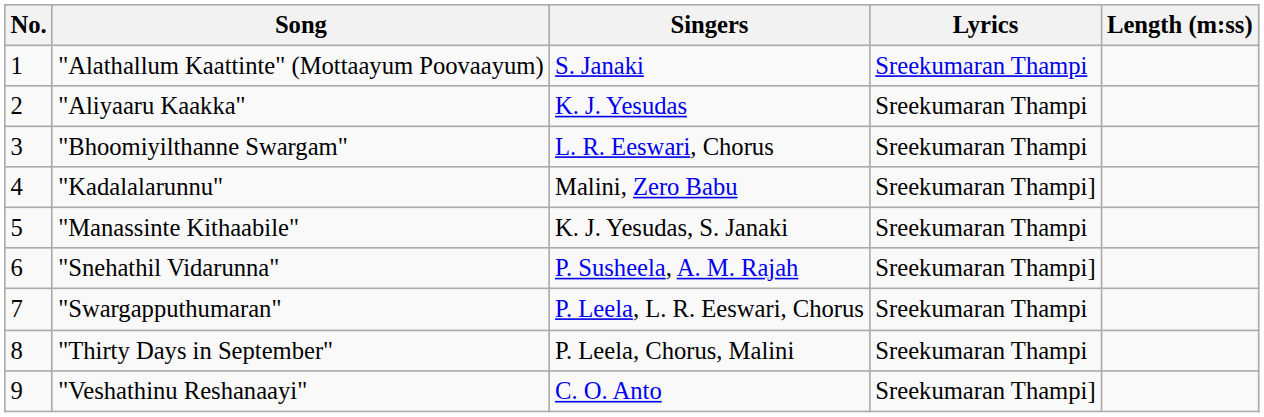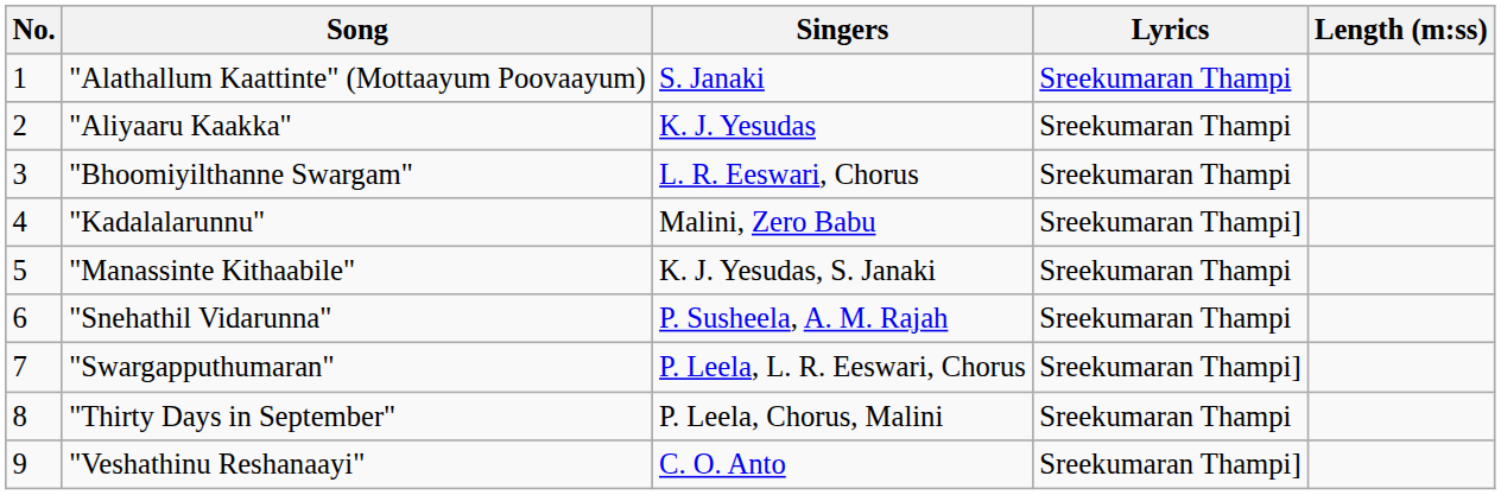"Snehathil Vidarunna" | Lyrics: Sreekumaran Thampi] -> Sreekumaran Thampi
"Swargapputhumaran" | Lyrics: Sreekumaran Thampi -> Sreekumaran Thampi]
